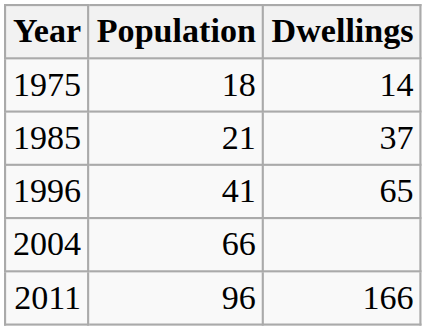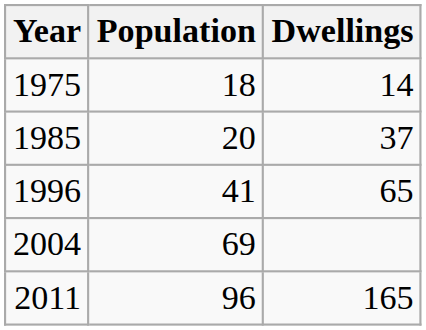1985 | Population: 21 -> 20
2004 | Population: 66 -> 69
2011 | Dwellings: 166 -> 165
